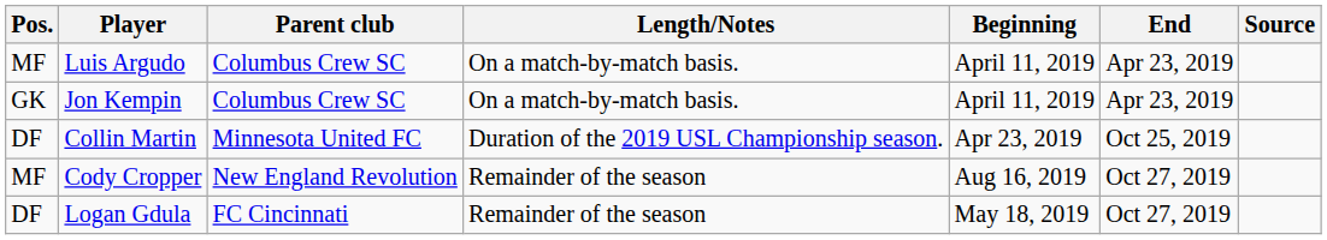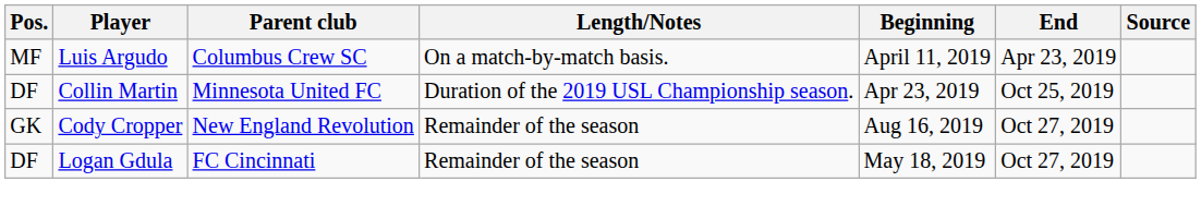- row: GK | Jon Kempin | Columbus Crew SC | On a match-by-match basis. | April 11, 2019 | Apr 23, 2019
Cody Cropper | Pos.: MF -> GK
